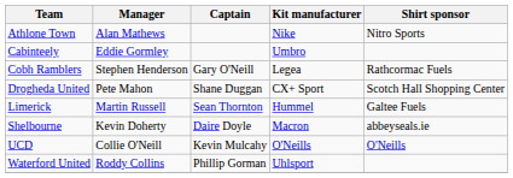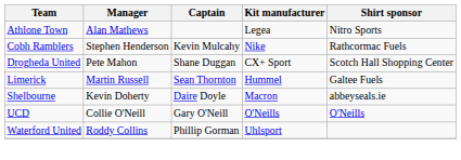Athlone Town | Kit manufacturer: Nike -> Legea
- row: Cabinteely | Eddie Gormley | Umbro
Cobh Ramblers | Captain: Gary O'Neill -> Kevin Mulcahy
Cobh Ramblers | Kit manufacturer: Legea -> Nike
UCD | Captain: Kevin Mulcahy -> Gary O'Neill
